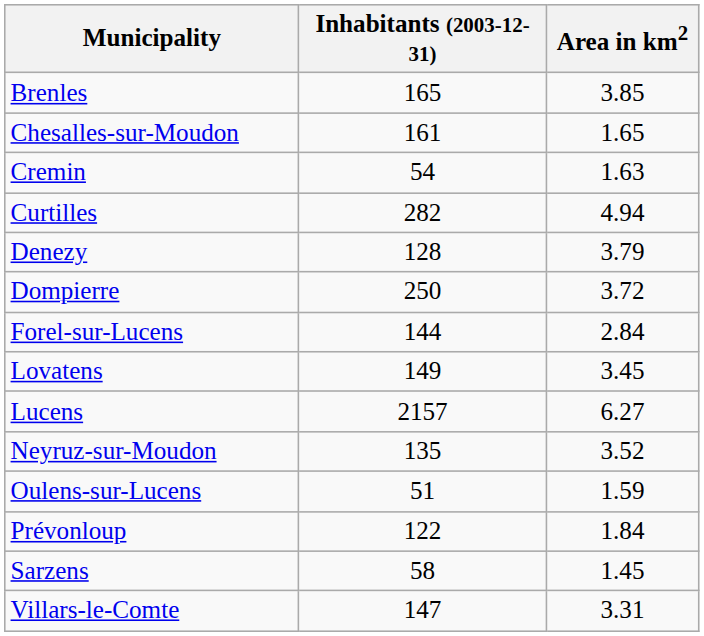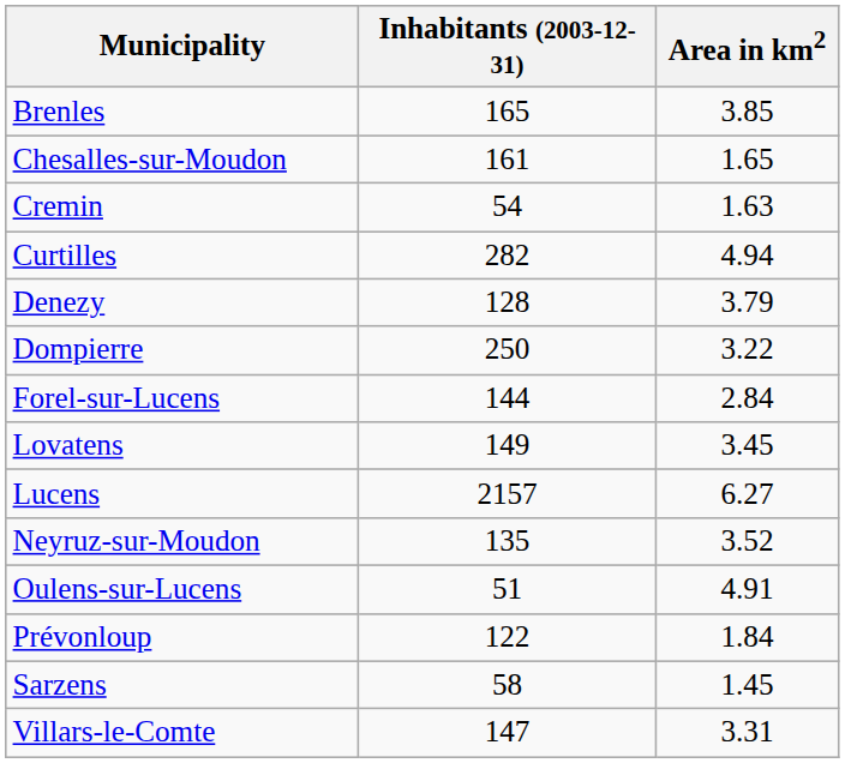Dompierre | Area in km2: 3.72 -> 3.22
Oulens-sur-Lucens | Area in km2: 1.59 -> 4.91
